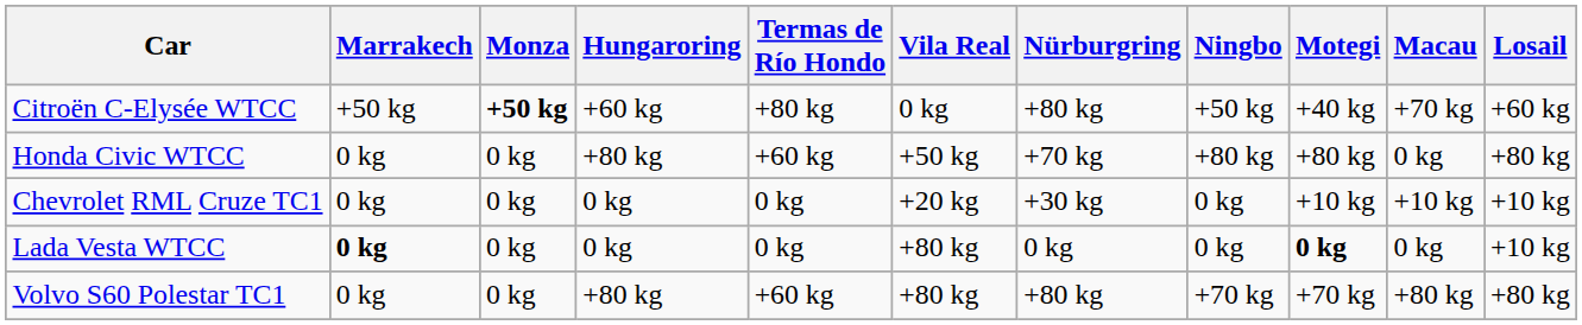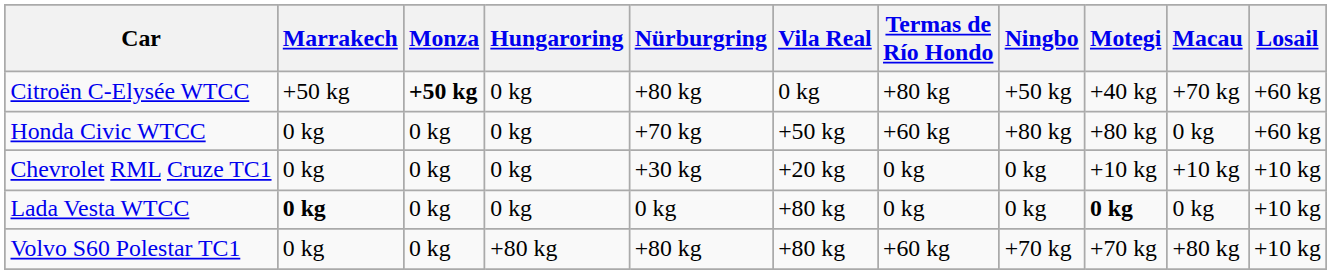columns swapped: Nürburgring <-> Termas de Río Hondo
Citroën C-Elysée WTCC | Hungaroring: +60 kg -> 0 kg
Honda Civic WTCC | Hungaroring: +80 kg -> 0 kg
Honda Civic WTCC | Losail: +80 kg -> +60 kg
Volvo S60 Polestar TC1 | Losail: +80 kg -> +10 kg
